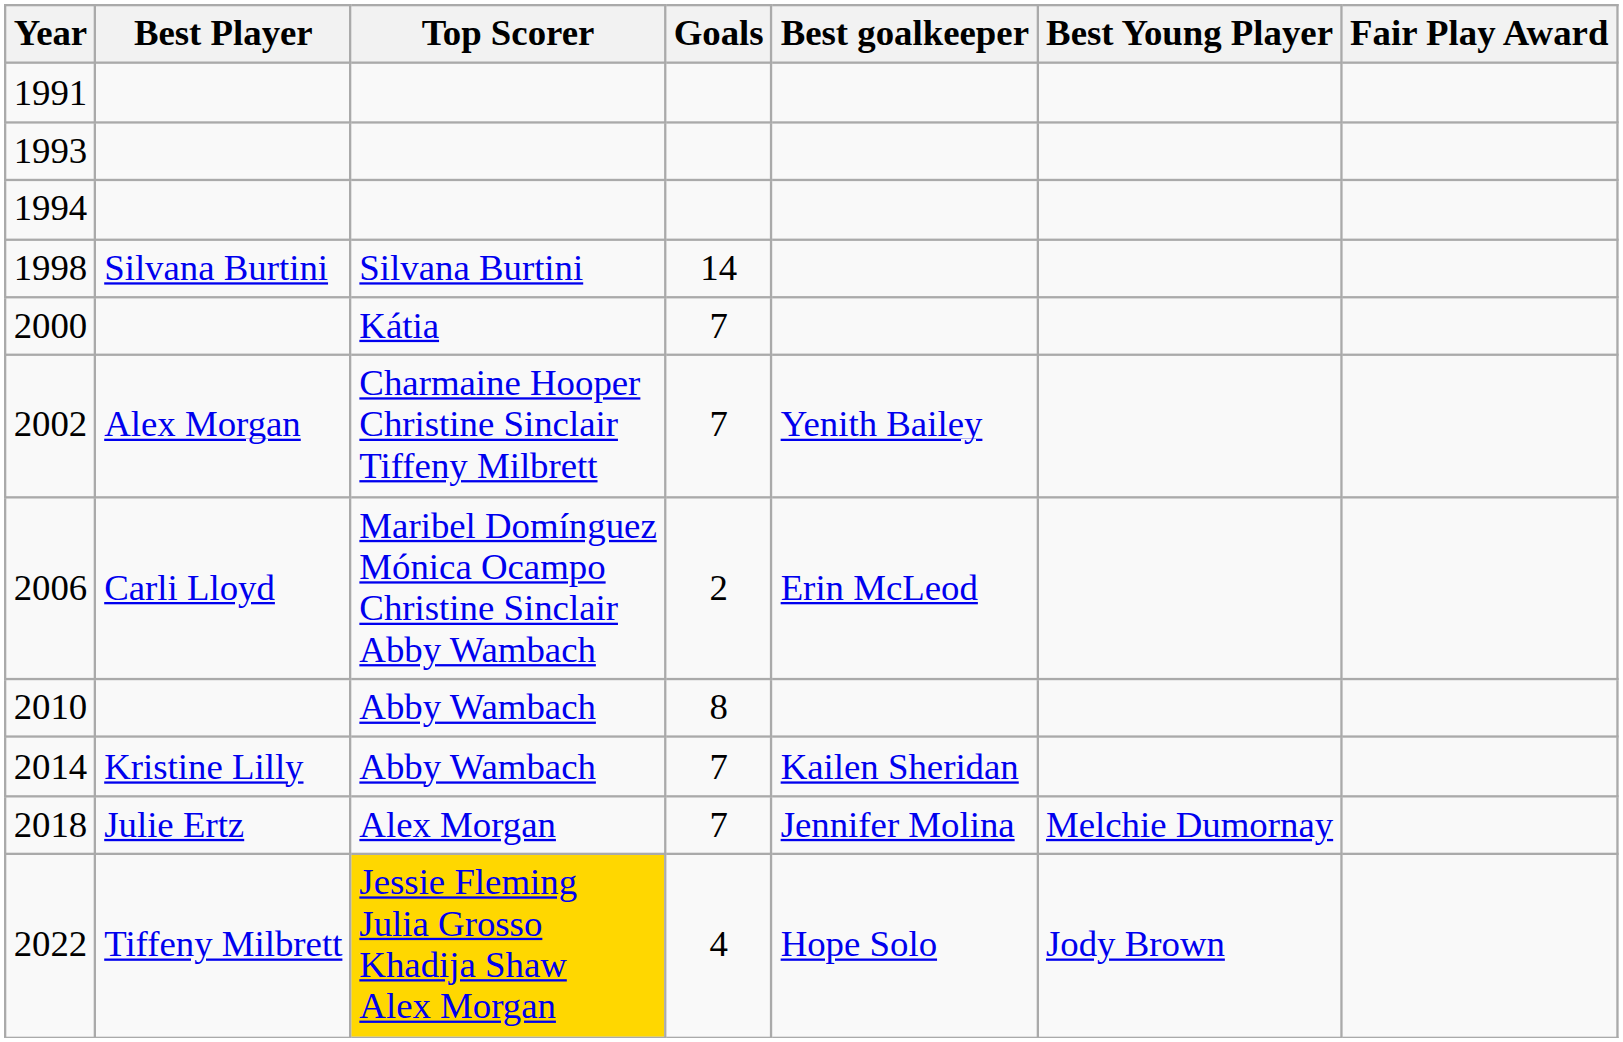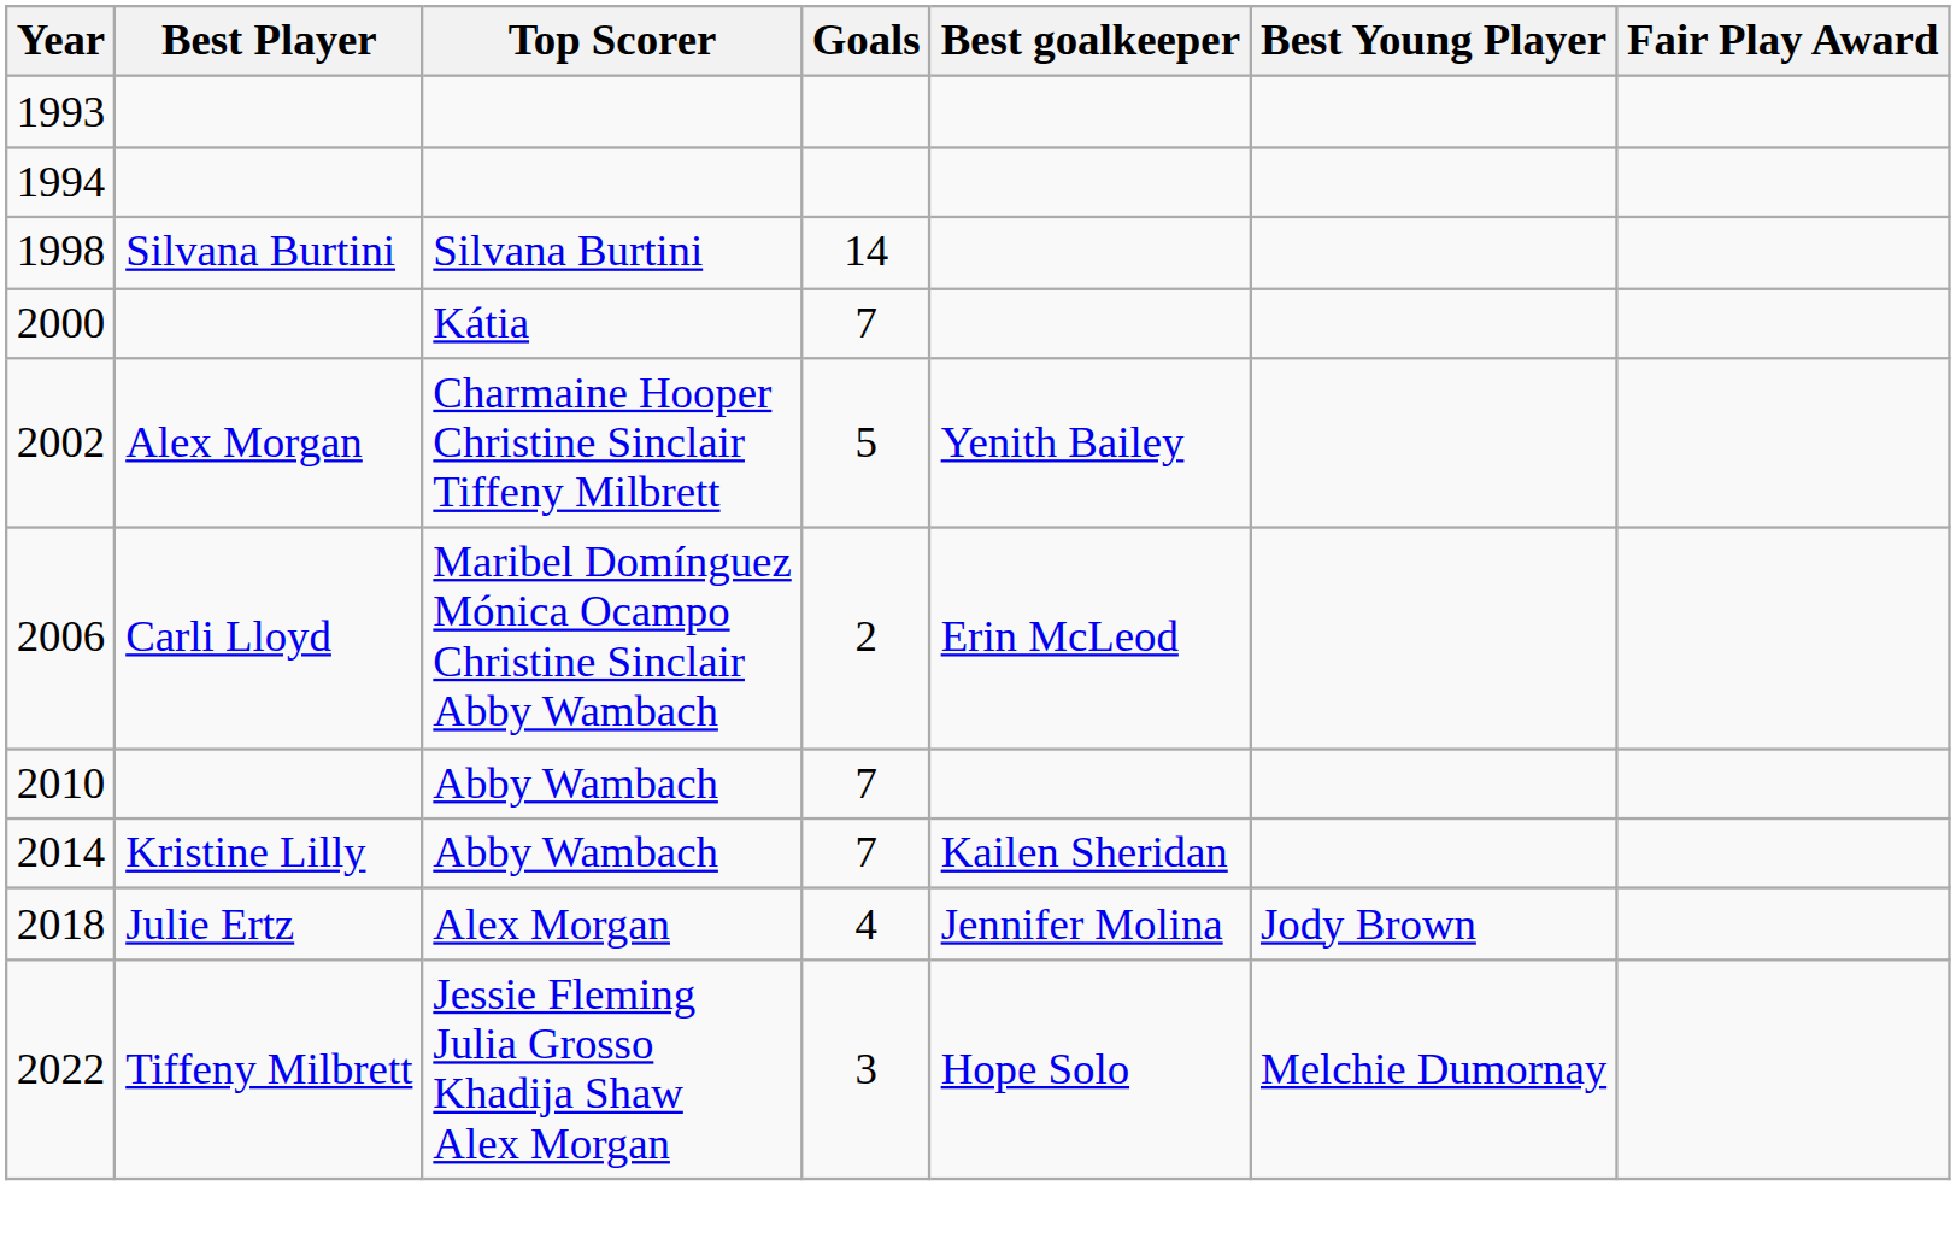- row: 1991
2002 | Goals: 7 -> 5
2010 | Goals: 8 -> 7
2018 | Goals: 7 -> 4
2018 | Best Young Player: Melchie Dumornay -> Jody Brown
2022 | Top Scorer: gold background -> no background
2022 | Goals: 4 -> 3
2022 | Best Young Player: Jody Brown -> Melchie Dumornay
